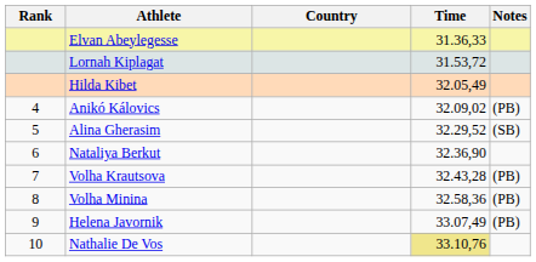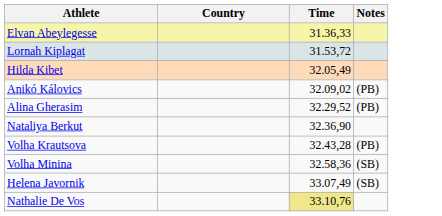- column: Rank | 4 | 5 | 6 | 7 | 8 | 9 | 10
Alina Gherasim | Notes: (SB) -> (PB)
Volha Minina | Notes: (PB) -> (SB)
Helena Javornik | Notes: (PB) -> (SB)
